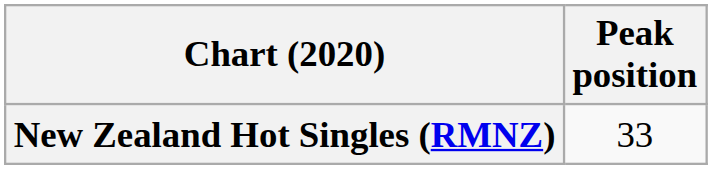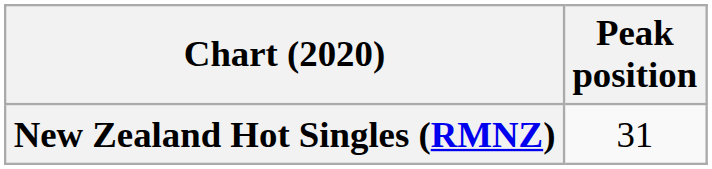New Zealand Hot Singles (RMNZ) | Peak position: 33 -> 31
